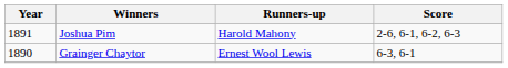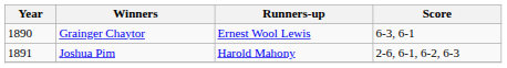rows swapped: Grainger Chaytor <-> Joshua Pim
